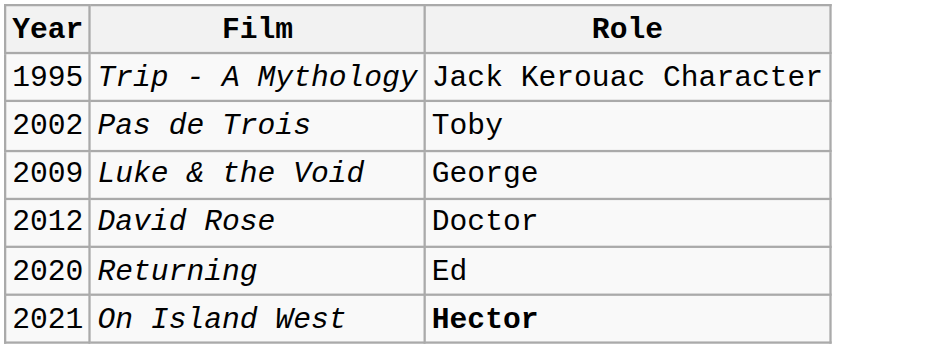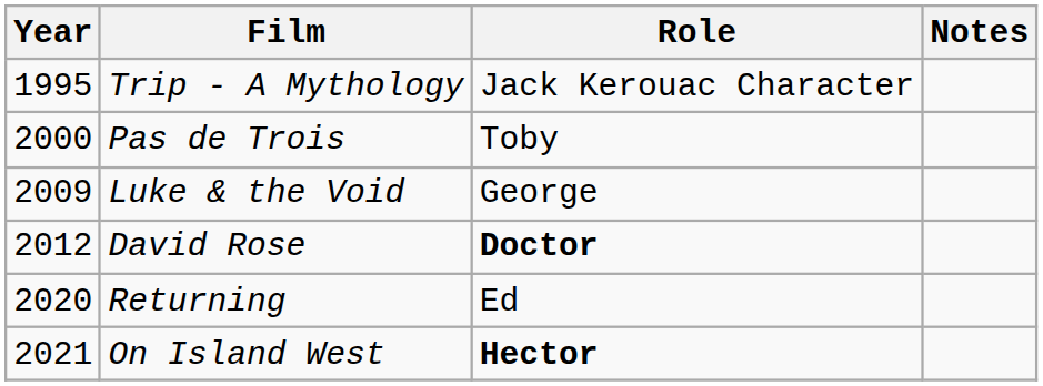+ column: Notes
Pas de Trois | Year: 2002 -> 2000
David Rose | Role: normal -> bold
